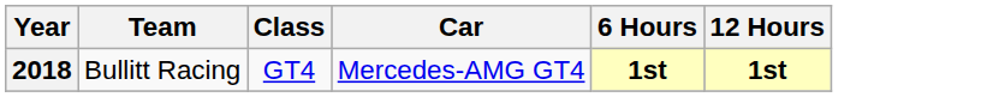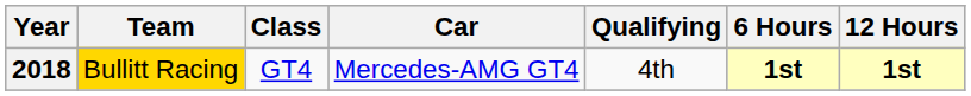+ column: Qualifying | 4th
2018 | Team: no background -> gold background
